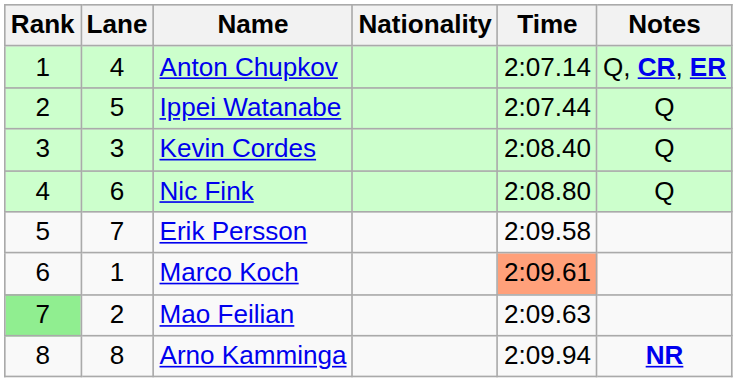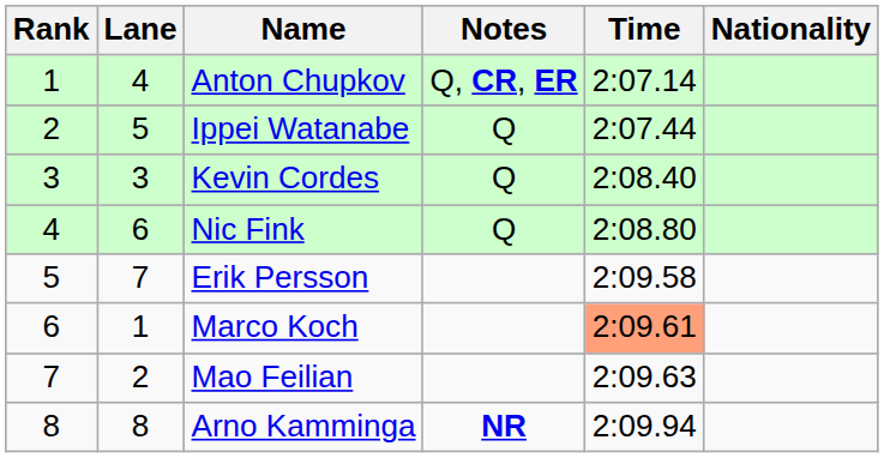columns swapped: Nationality <-> Notes
Mao Feilian | Rank: lightgreen background -> no background
